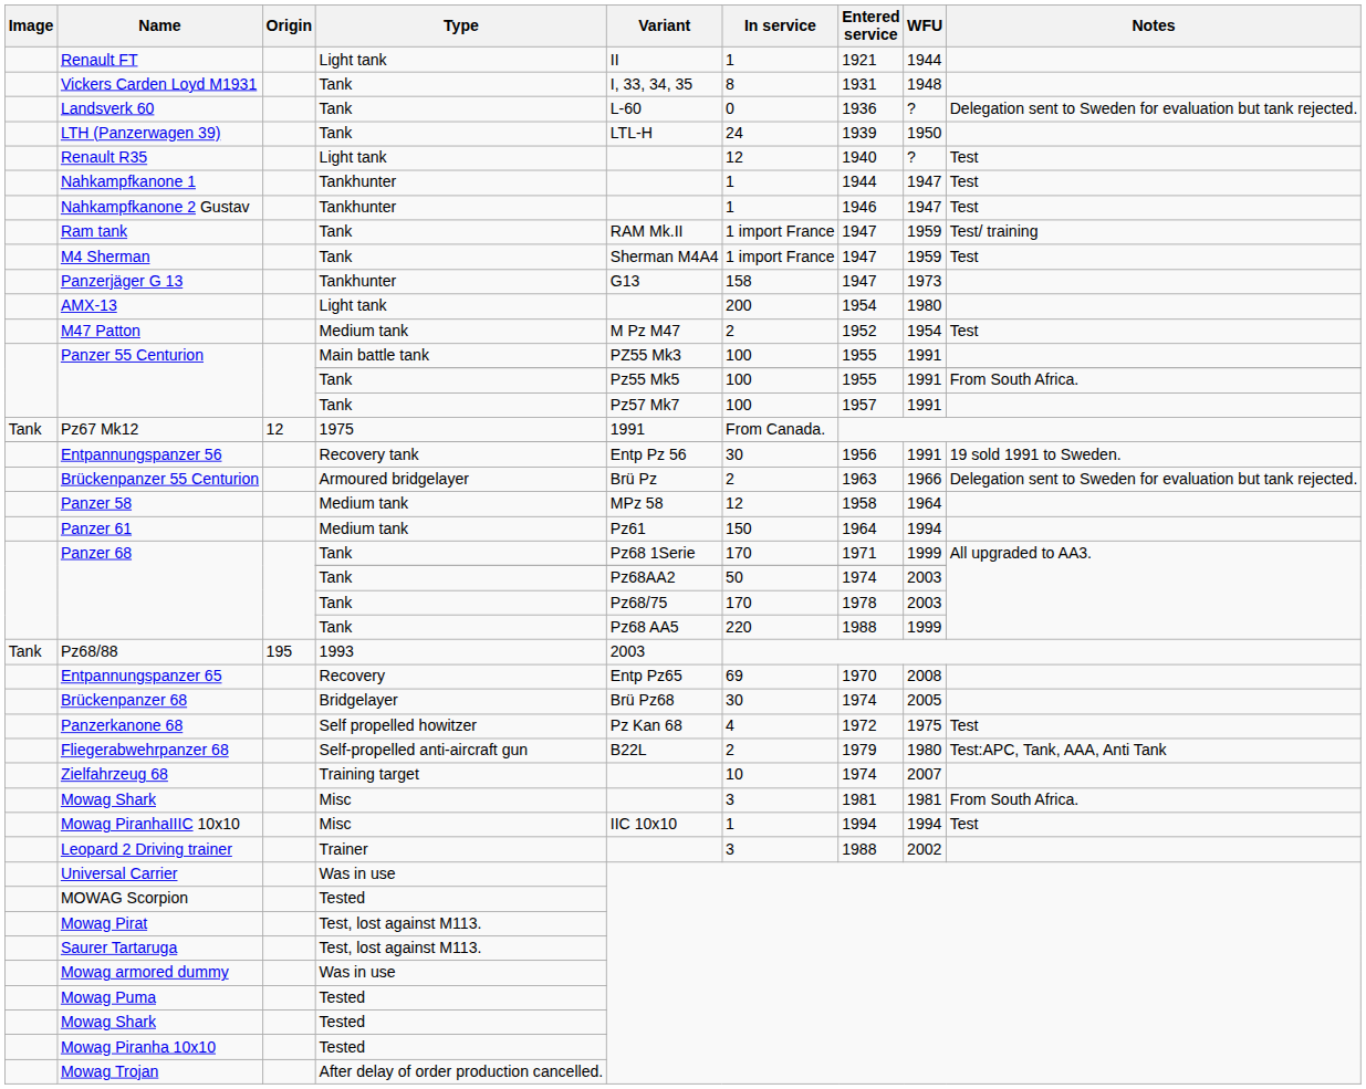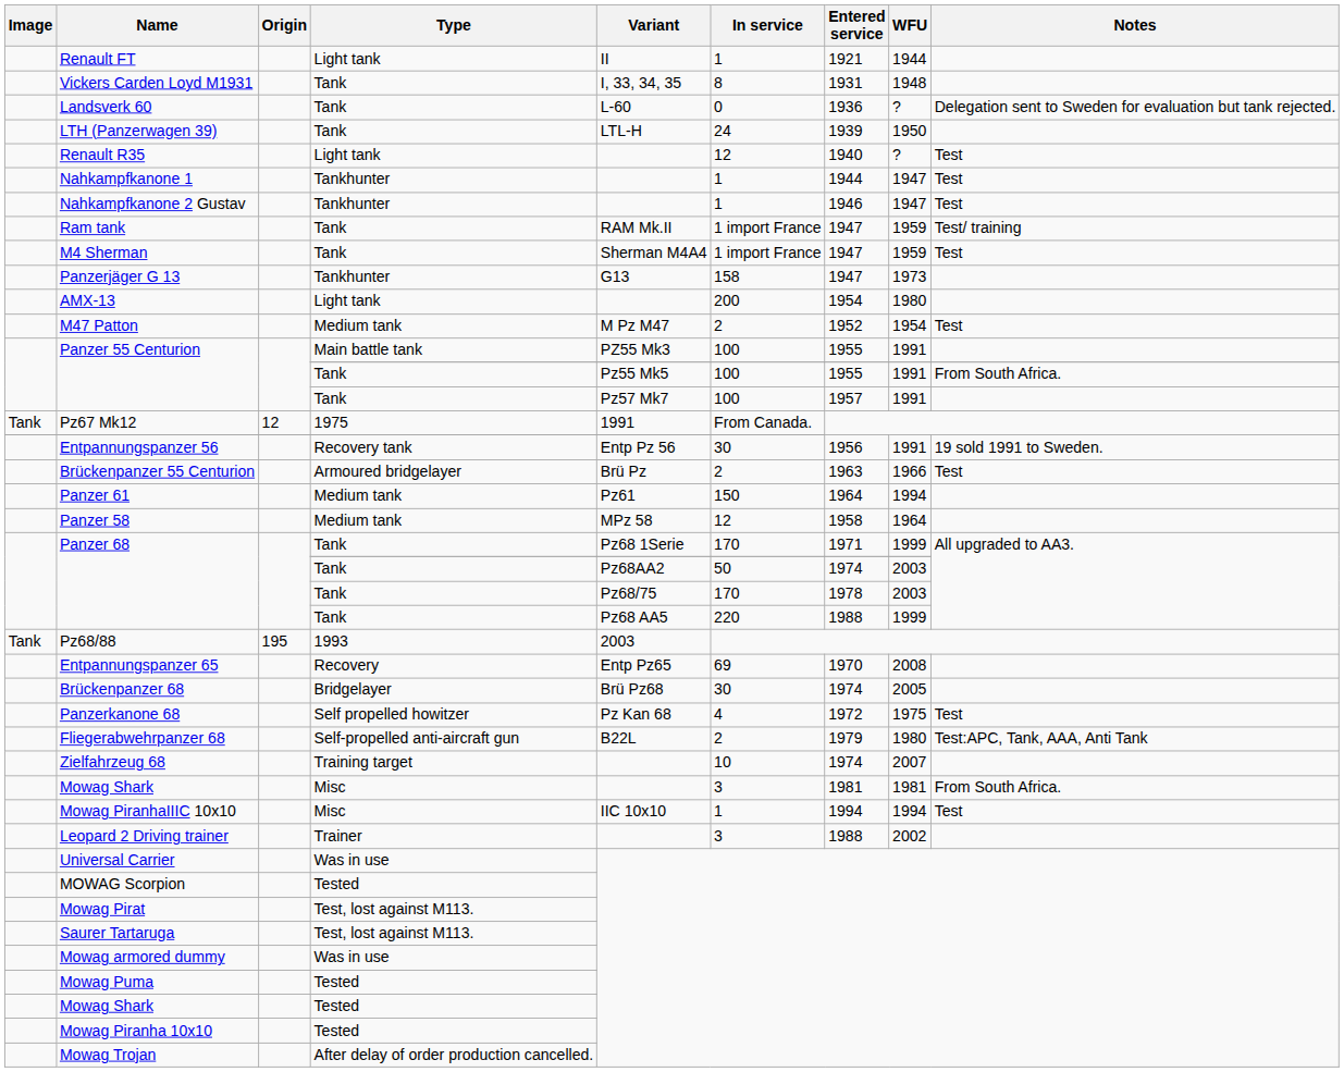Brückenpanzer 55 Centurion | Notes: Delegation sent to Sweden for evaluation but tank rejected. -> Test
rows swapped: Panzer 58 <-> Panzer 61
